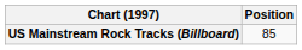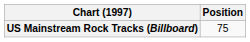US Mainstream Rock Tracks (Billboard) | Position: 85 -> 75
